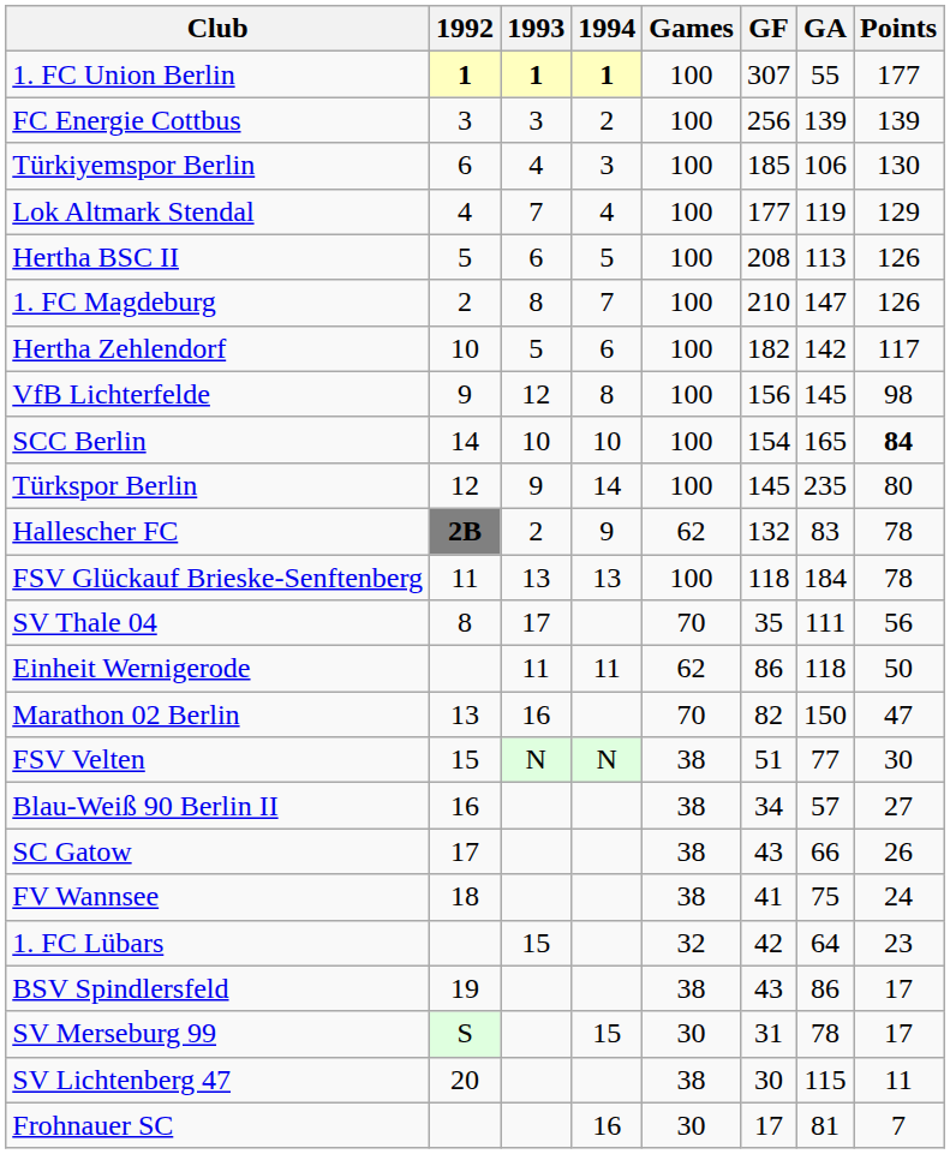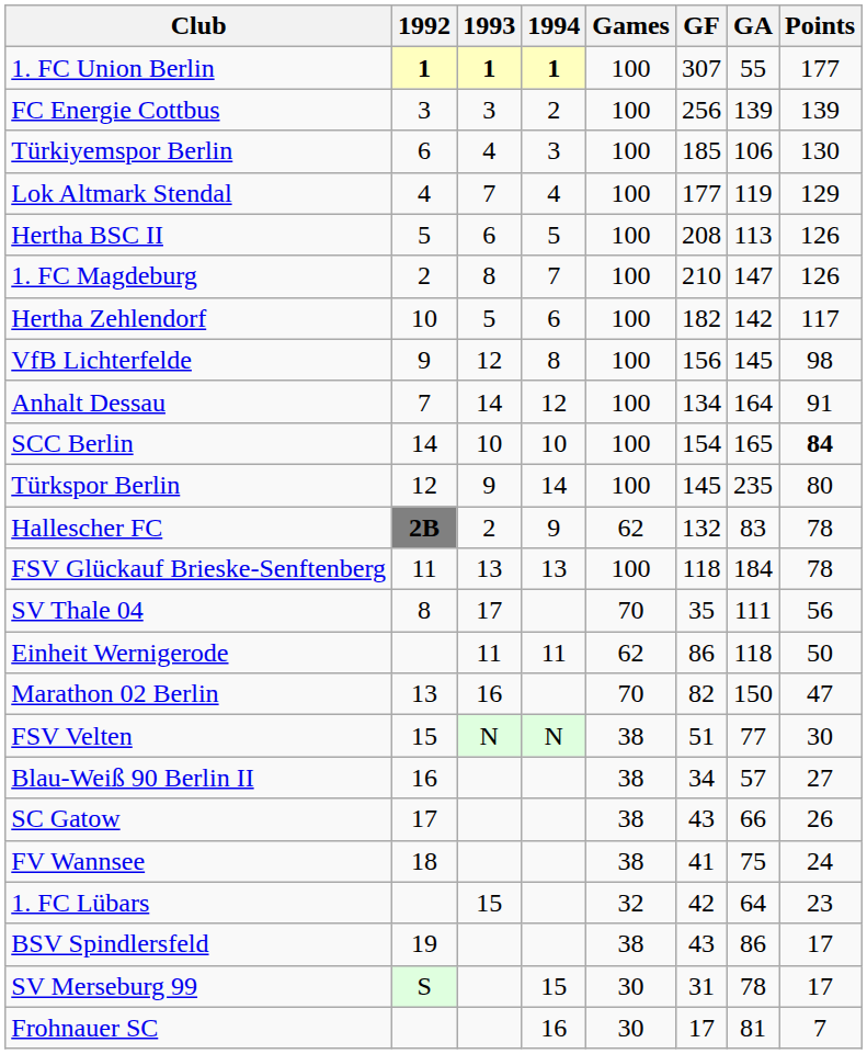+ row: Anhalt Dessau | 7 | 14 | 12 | 100 | 134 | 164 | 91
- row: SV Lichtenberg 47 | 20 | 38 | 30 | 115 | 11
